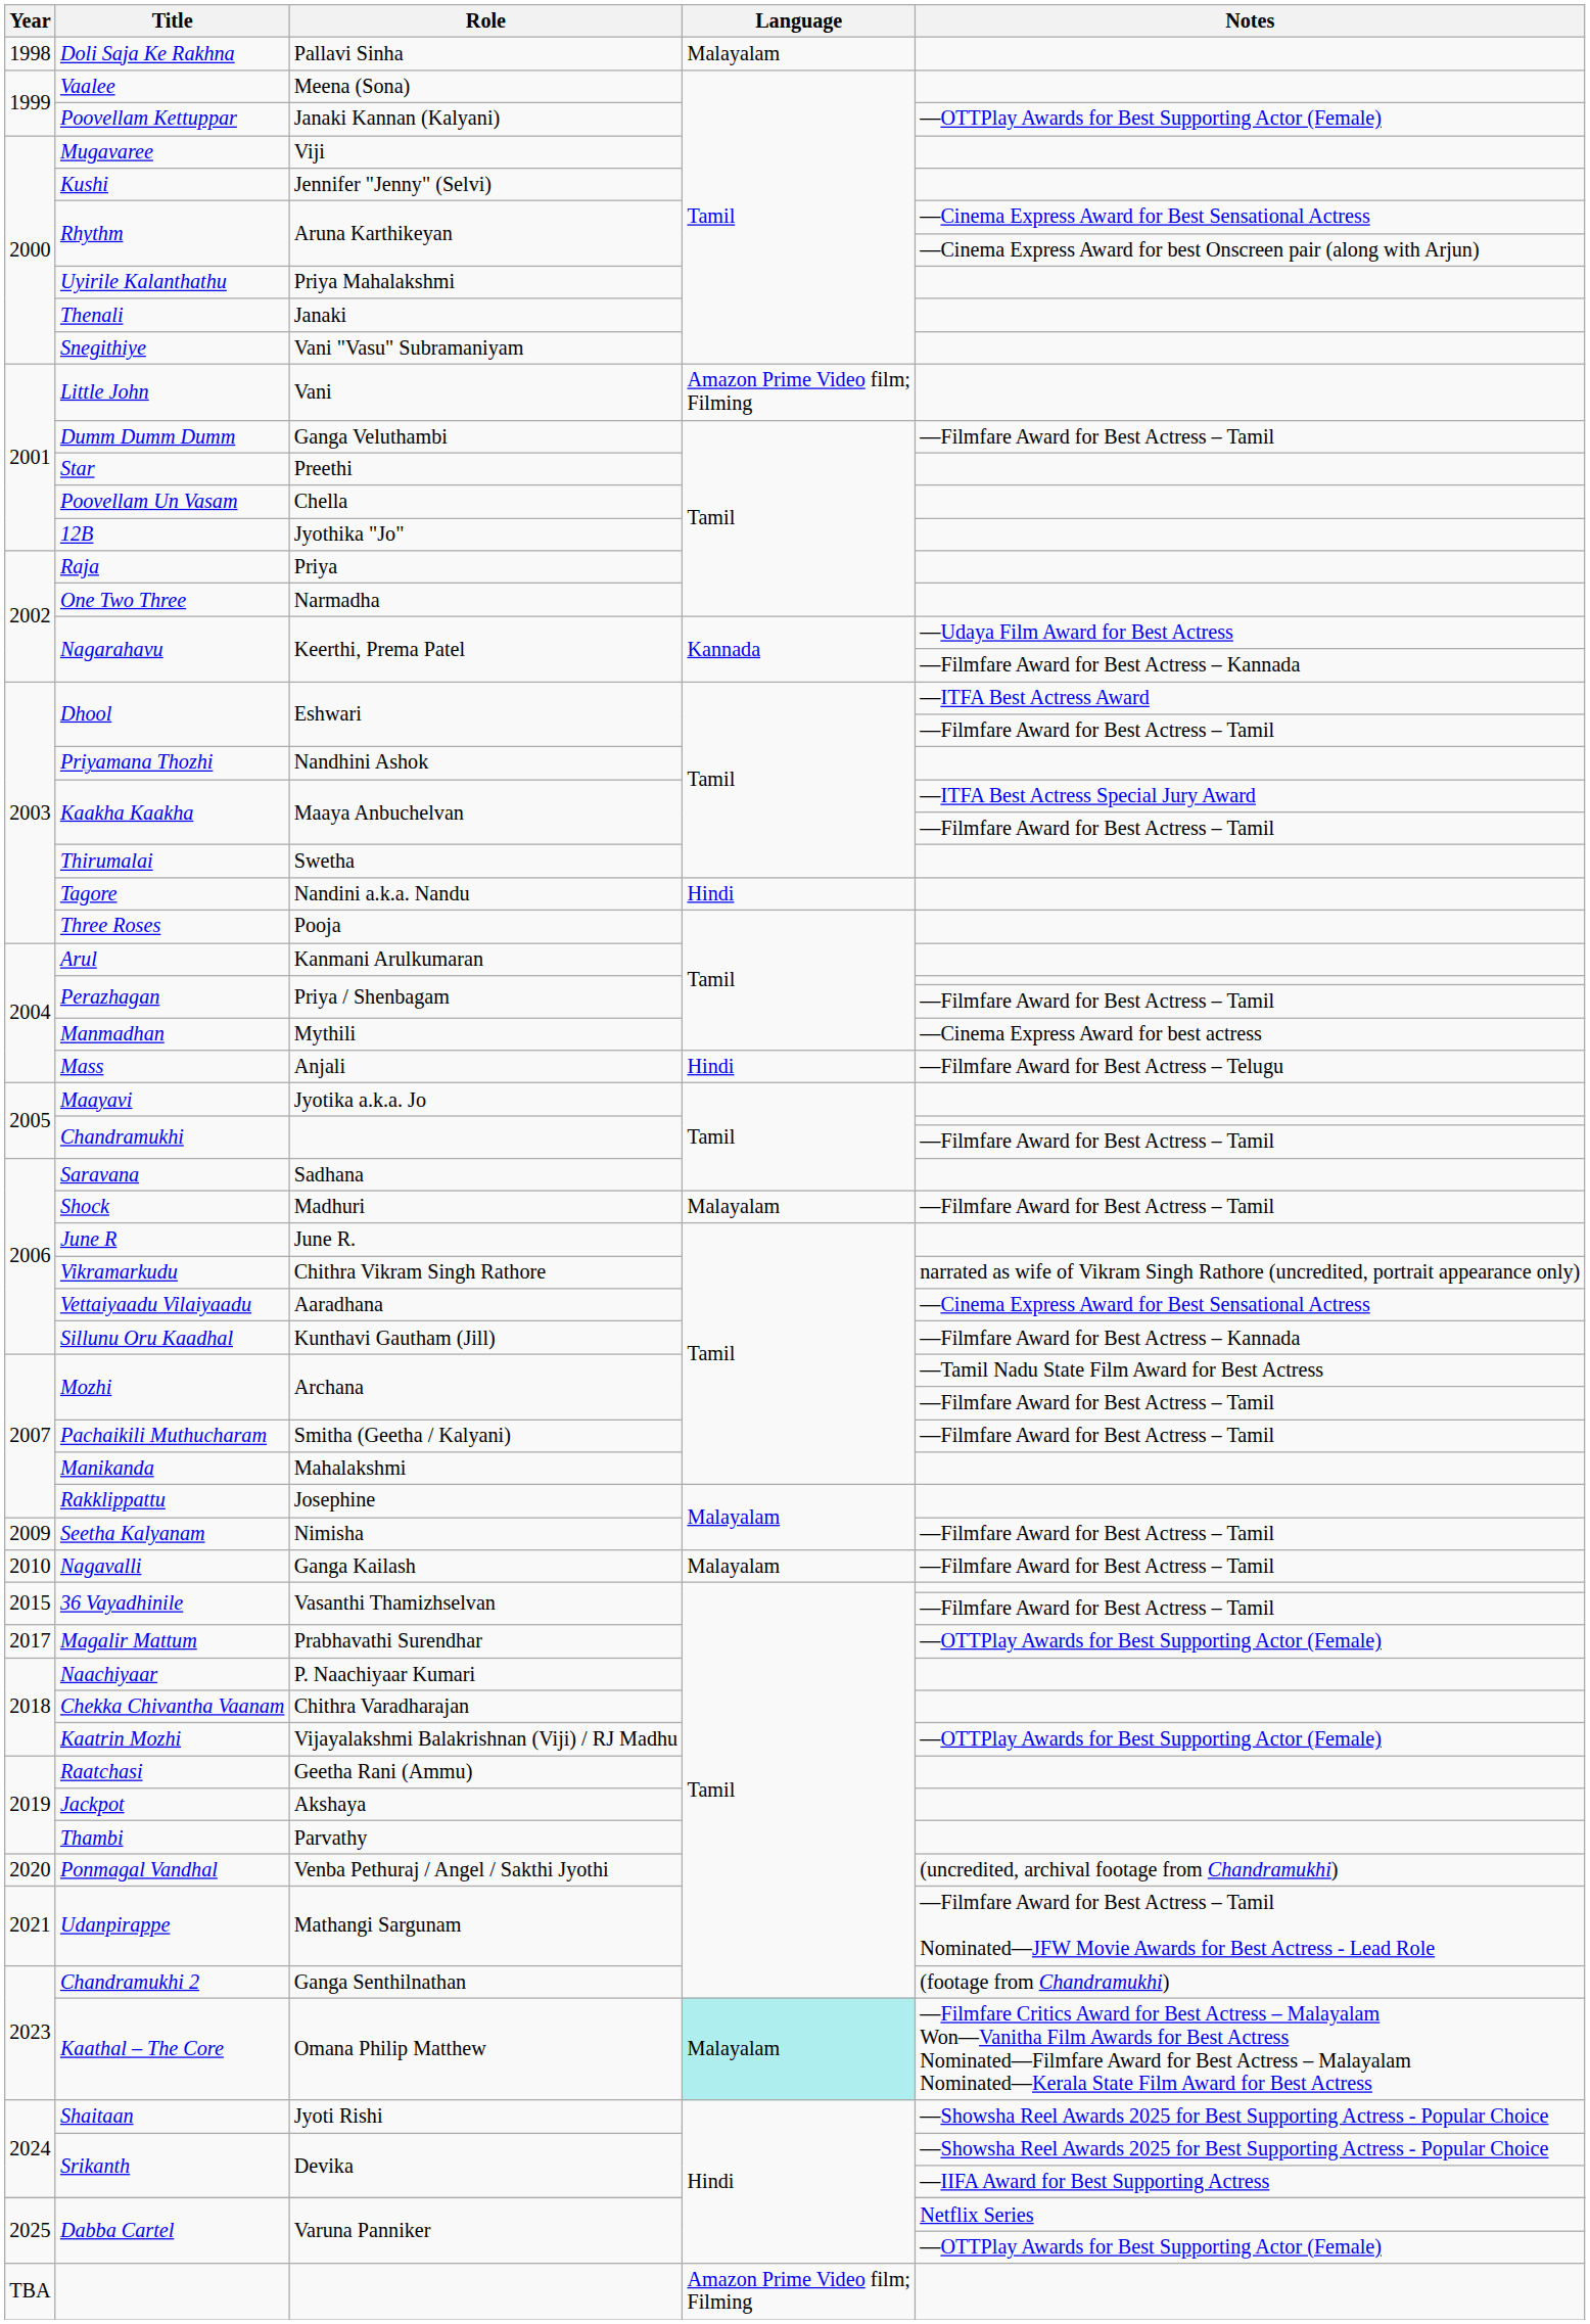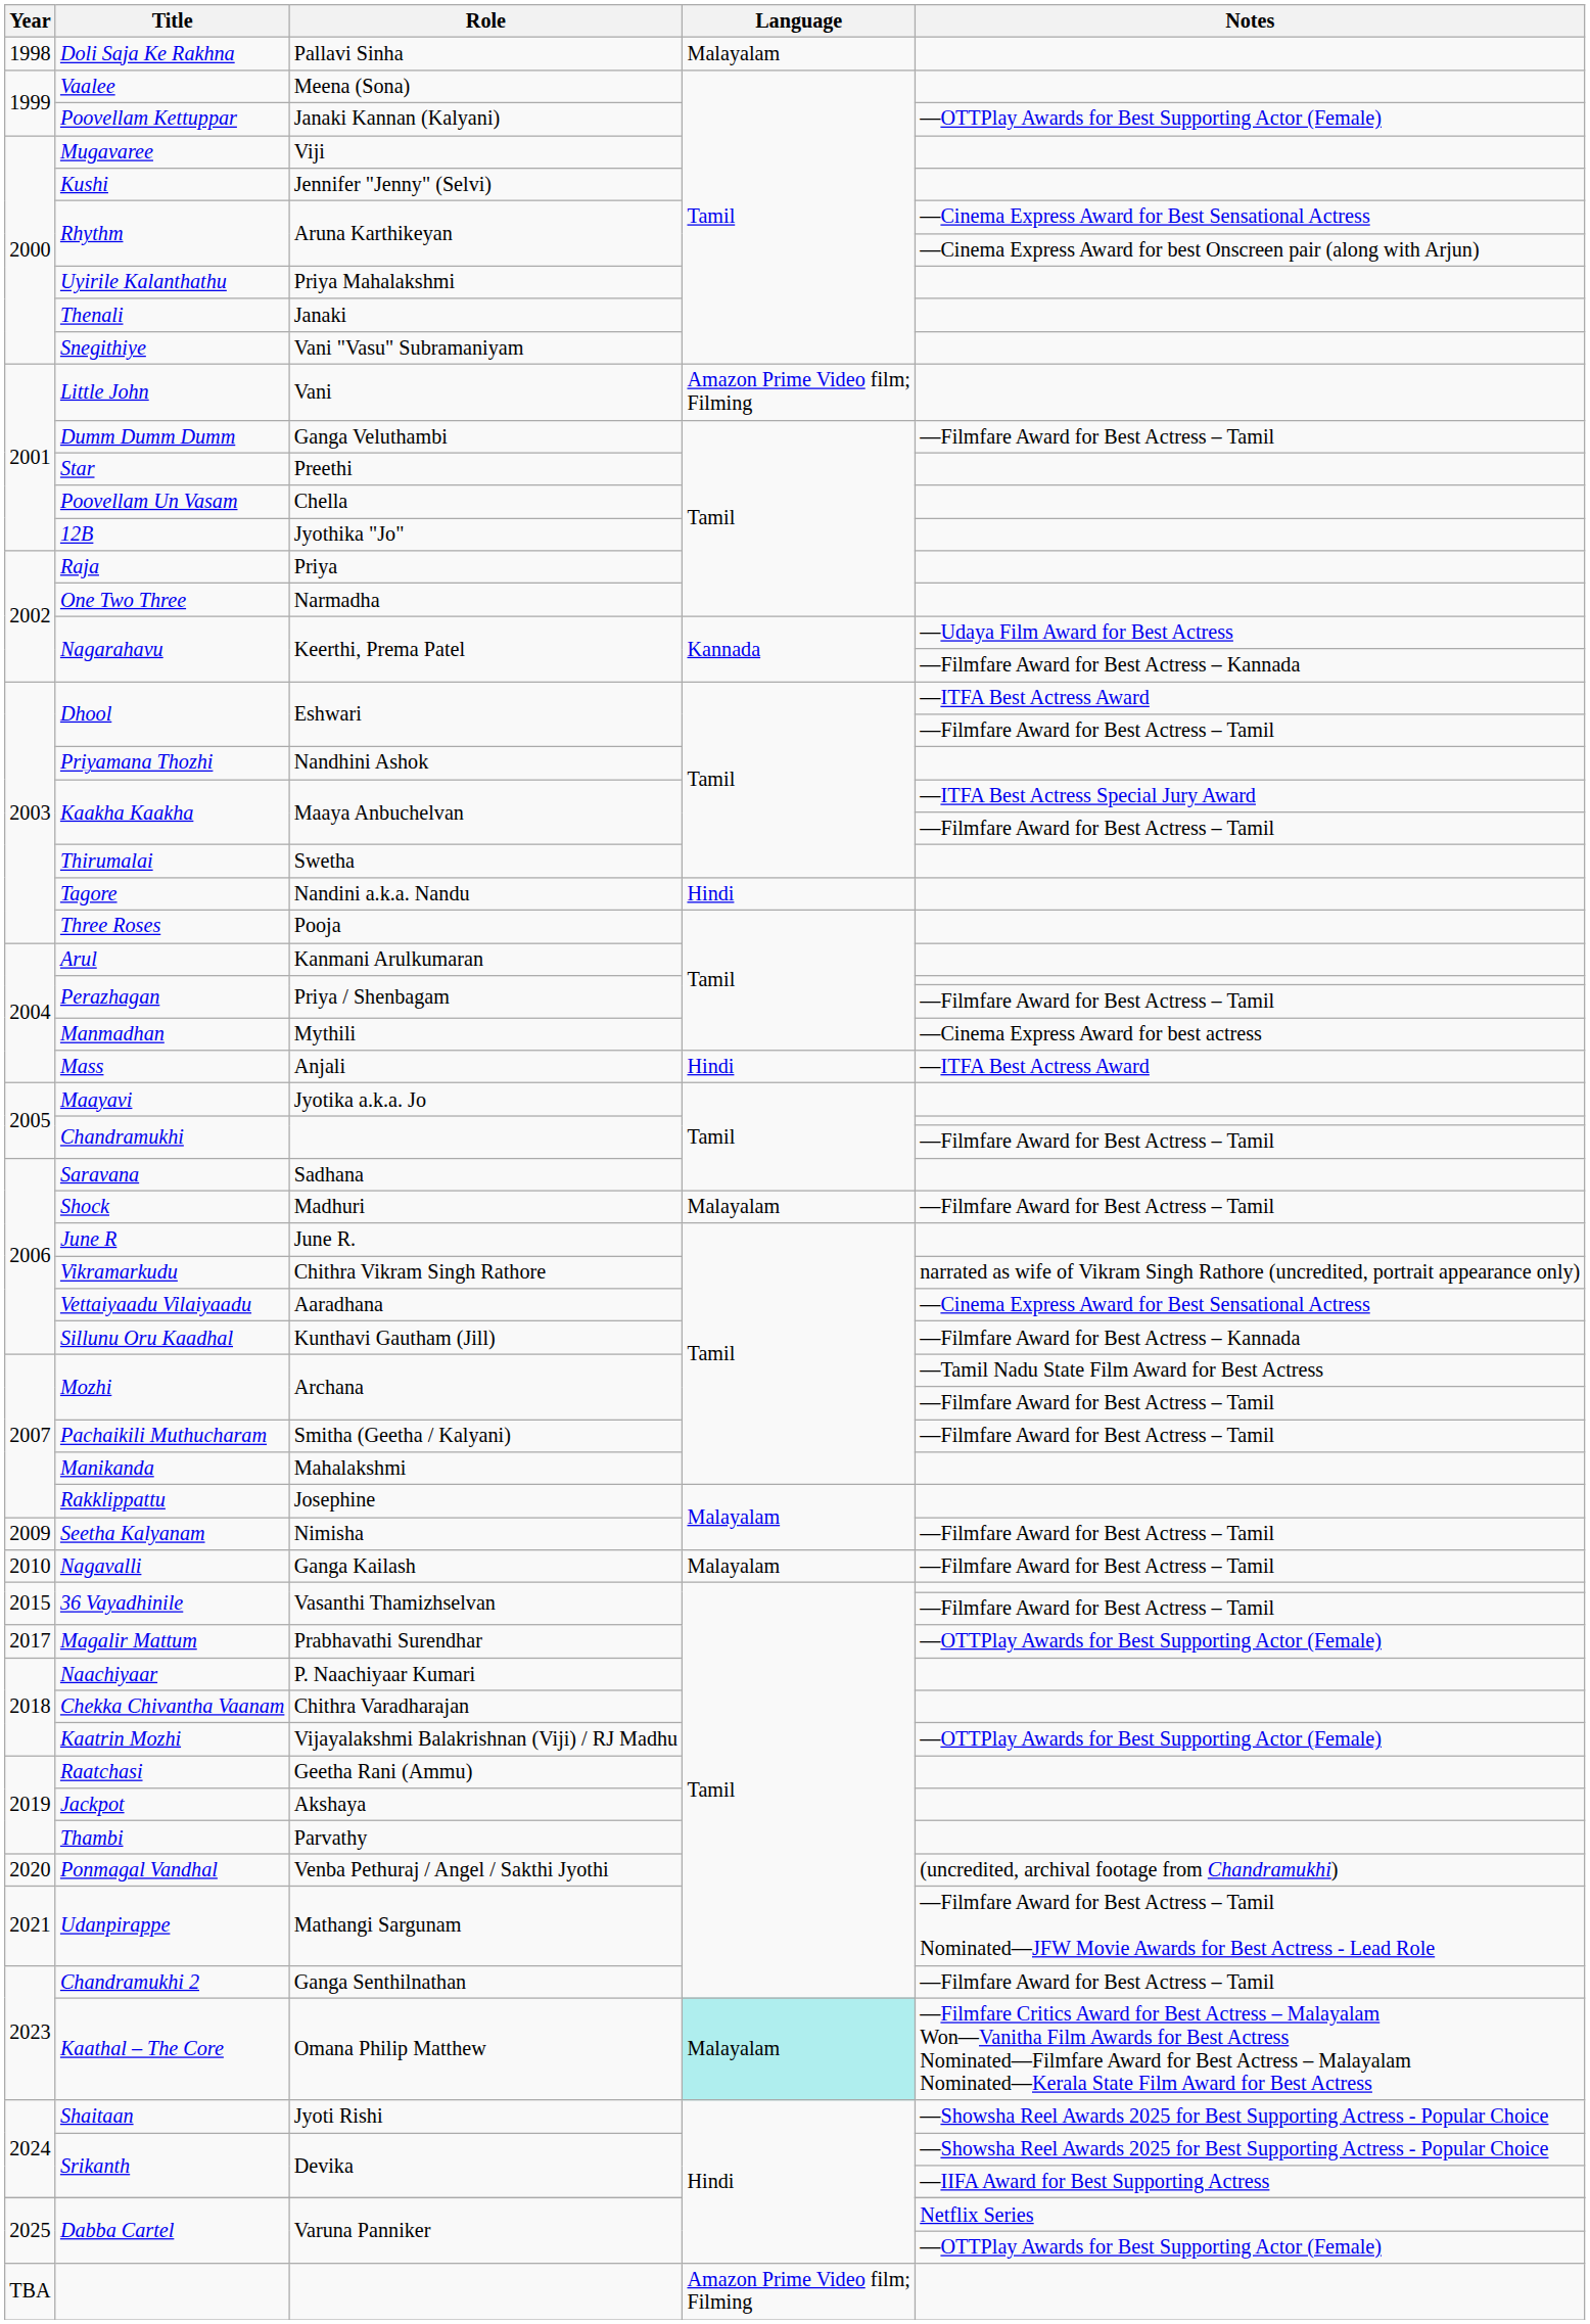Mass | Notes: —Filmfare Award for Best Actress – Telugu -> —ITFA Best Actress Award
Chandramukhi 2 | Notes: (footage from Chandramukhi) -> —Filmfare Award for Best Actress – Tamil
